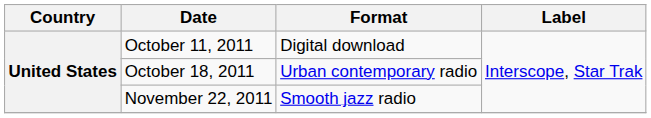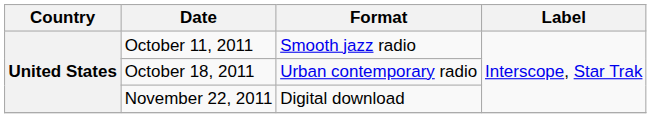October 11, 2011 | Format: Digital download -> Smooth jazz radio
November 22, 2011 | Format: Smooth jazz radio -> Digital download
